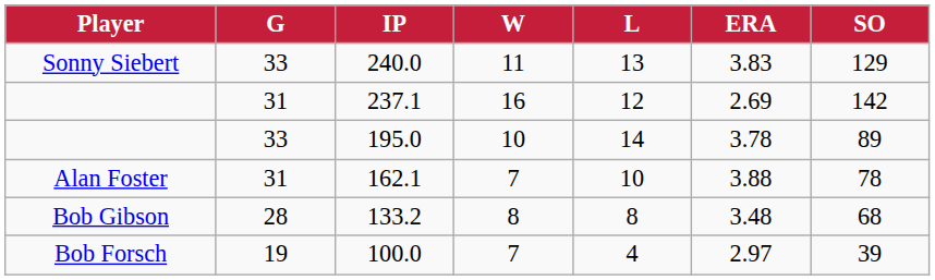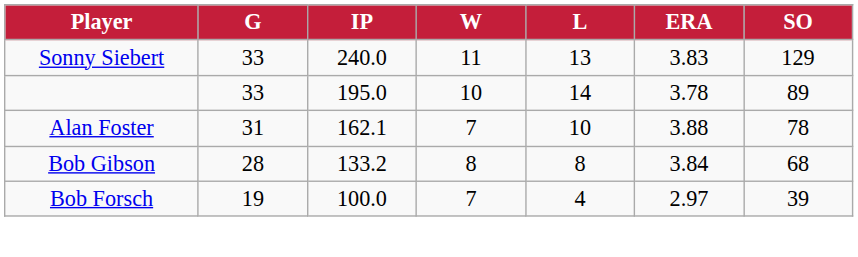- row: 31 | 237.1 | 16 | 12 | 2.69 | 142
133.2 | ERA: 3.48 -> 3.84
